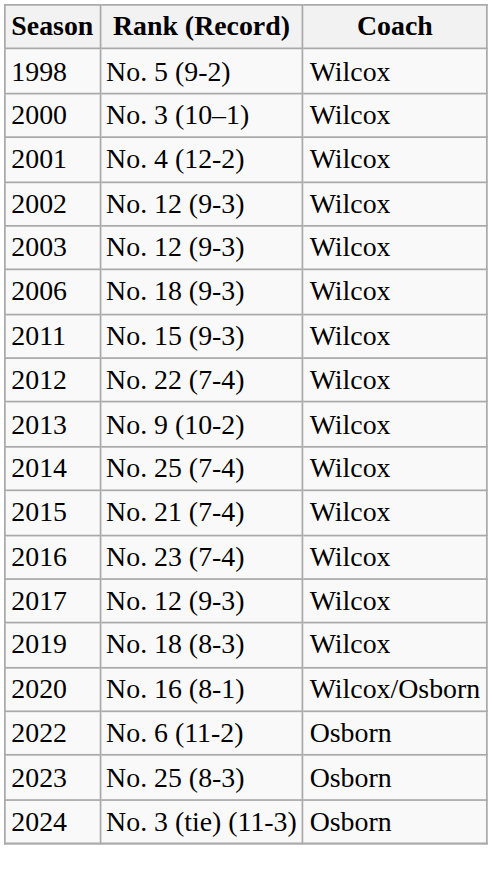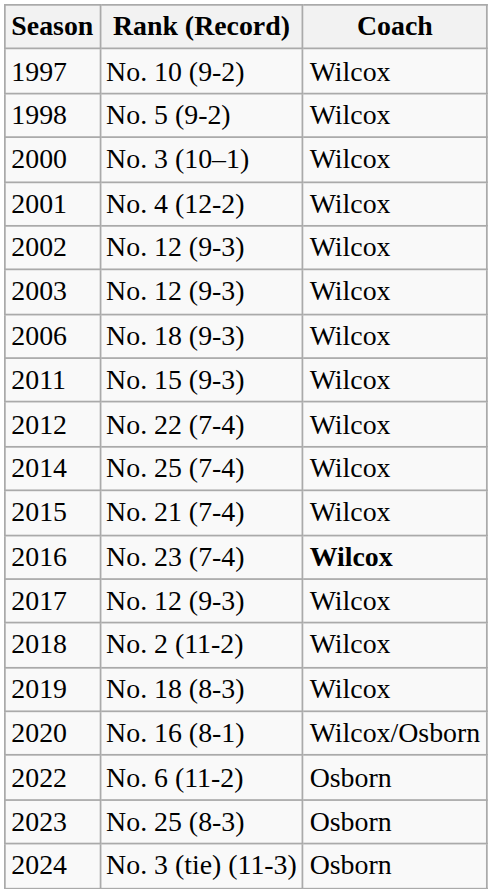+ row: 1997 | No. 10 (9-2) | Wilcox
- row: 2013 | No. 9 (10-2) | Wilcox
No. 23 (7-4) | Coach: normal -> bold
+ row: 2018 | No. 2 (11-2) | Wilcox
